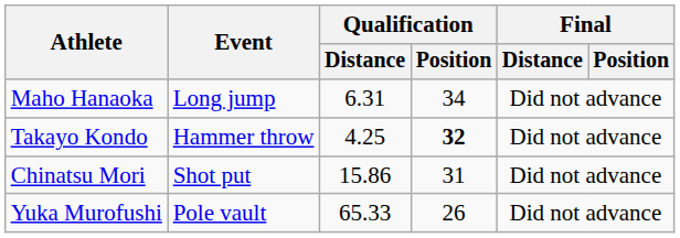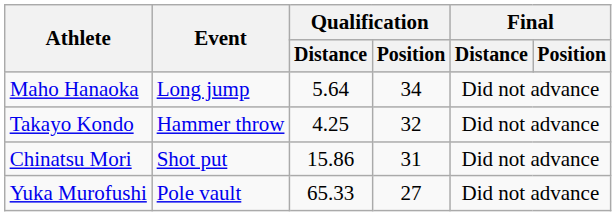Maho Hanaoka | Qualification / Distance: 6.31 -> 5.64
Takayo Kondo | Qualification / Position: bold -> normal
Yuka Murofushi | Qualification / Position: 26 -> 27
